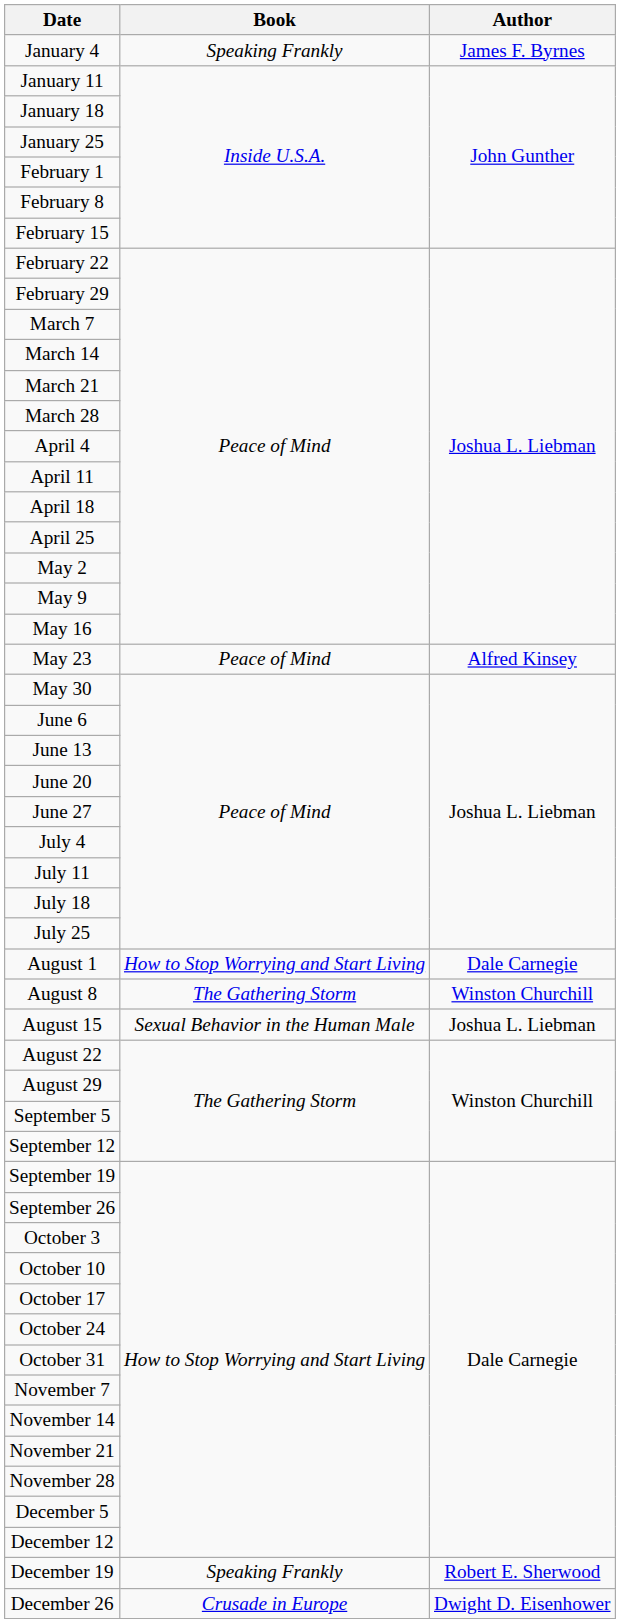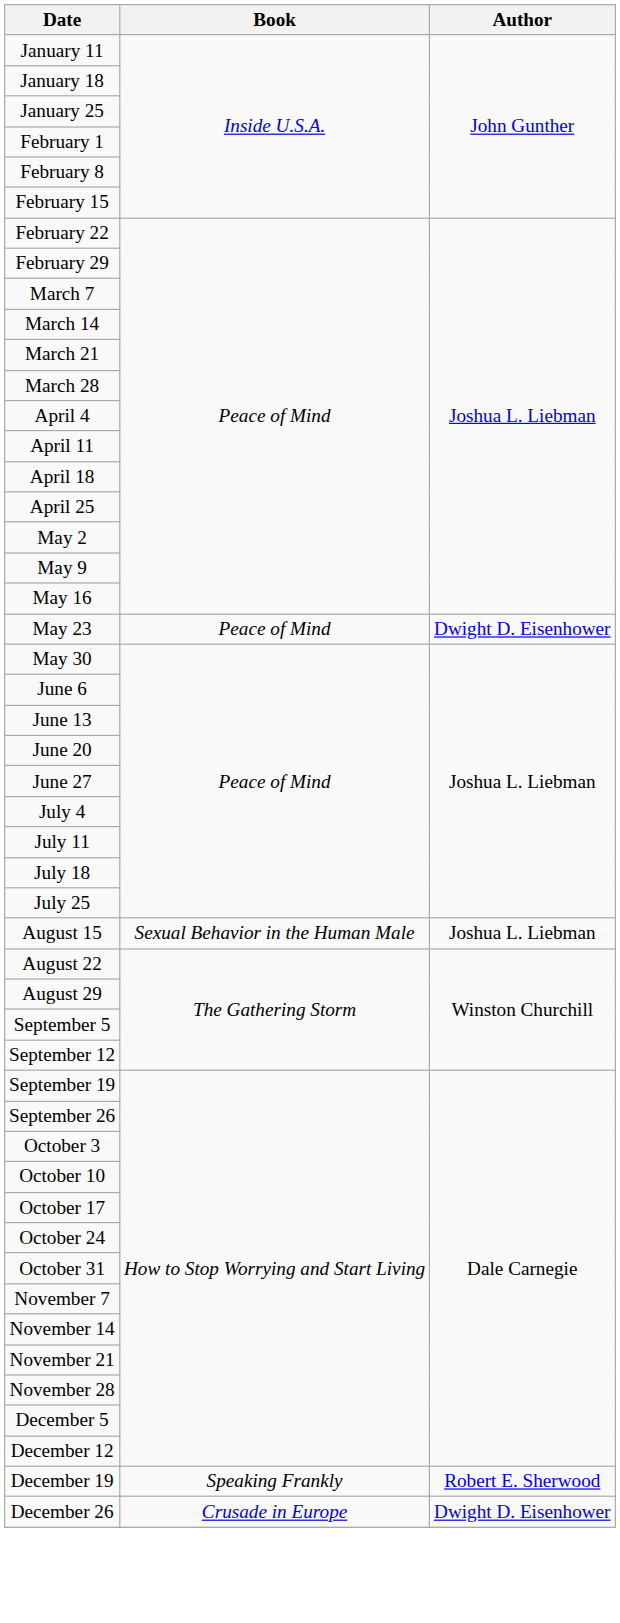- row: January 4 | Speaking Frankly | James F. Byrnes
May 23 | Author: Alfred Kinsey -> Dwight D. Eisenhower
- row: August 1 | How to Stop Worrying and Start Living | Dale Carnegie
- row: August 8 | The Gathering Storm | Winston Churchill
